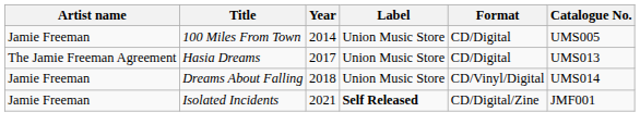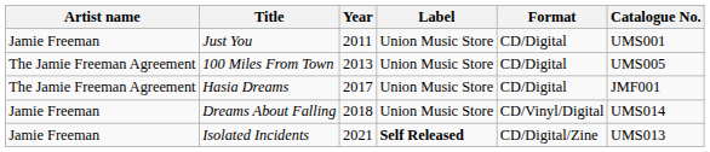+ row: Jamie Freeman | Just You | 2011 | Union Music Store | CD/Digital | UMS001
100 Miles From Town | Artist name: Jamie Freeman -> The Jamie Freeman Agreement
100 Miles From Town | Year: 2014 -> 2013
Hasia Dreams | Catalogue No.: UMS013 -> JMF001
Isolated Incidents | Catalogue No.: JMF001 -> UMS013
